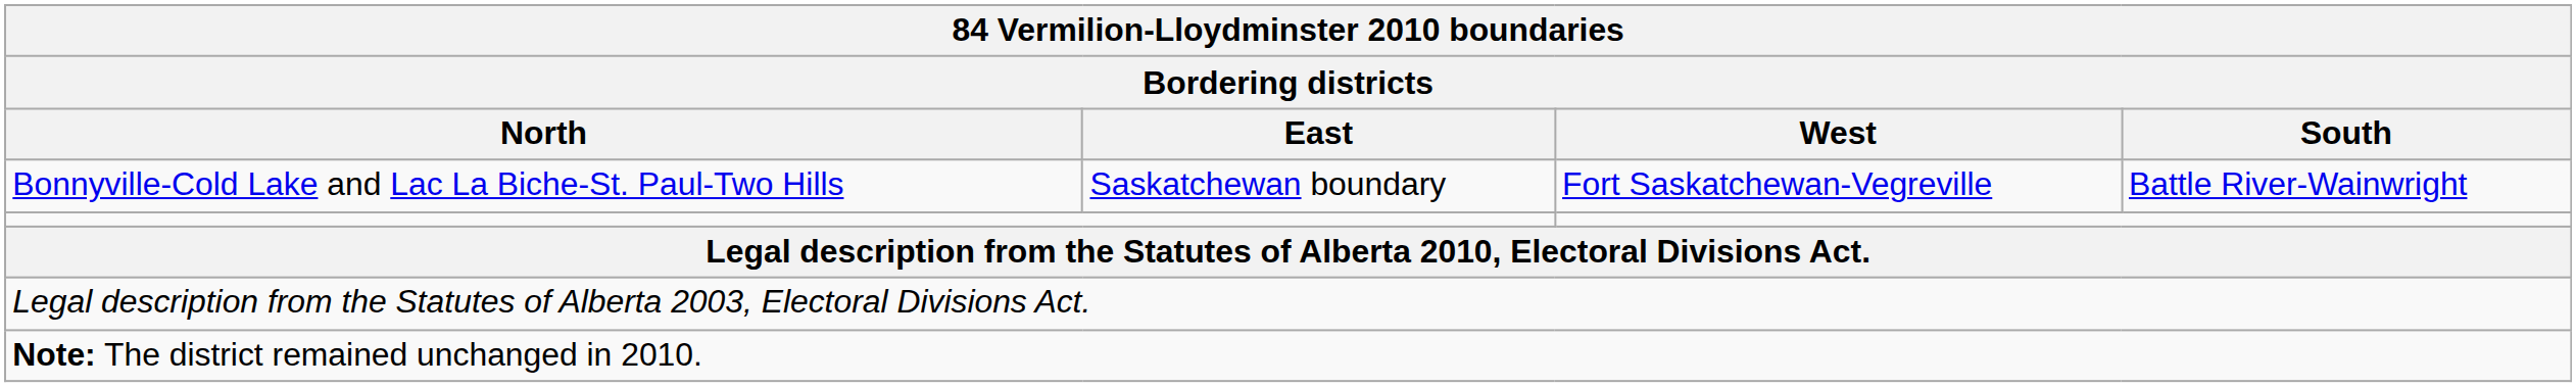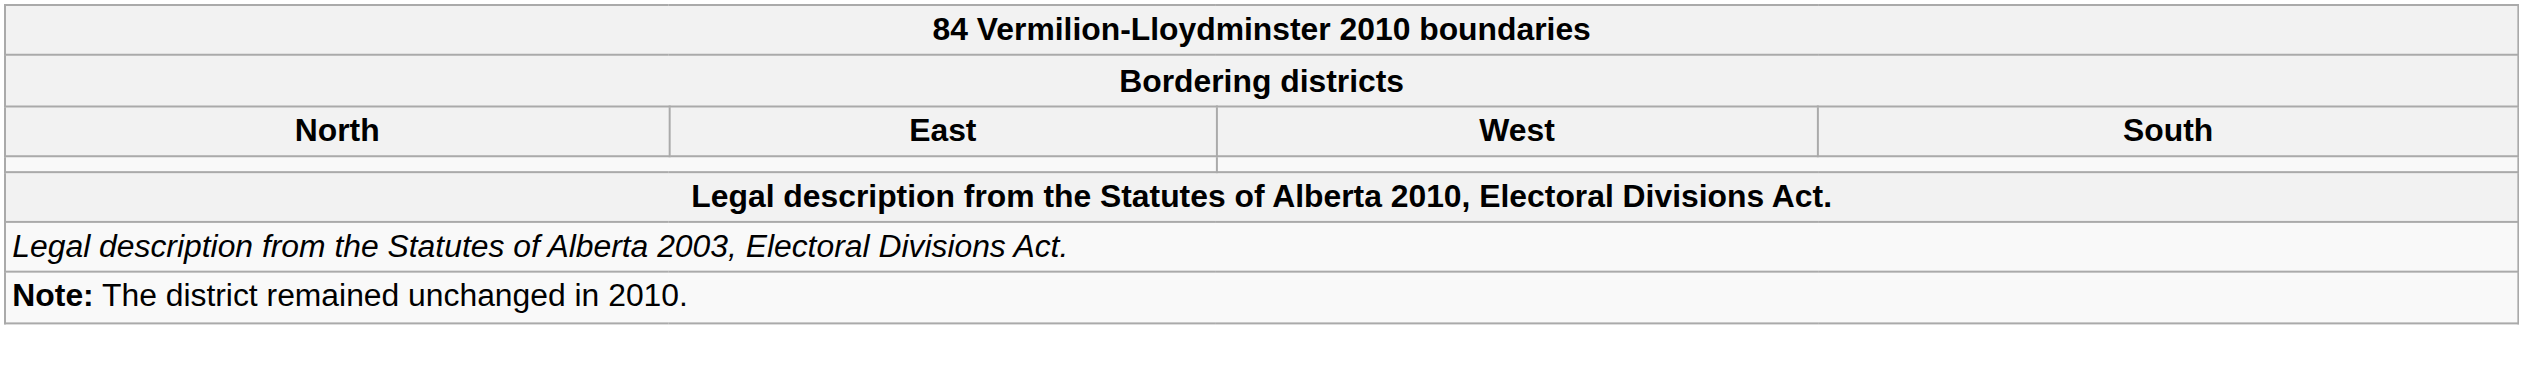- row: Bonnyville-Cold Lake and Lac La Biche-St. Paul-Two Hills | Saskatchewan boundary | Fort Saskatchewan-Vegreville | Battle River-Wainwright
